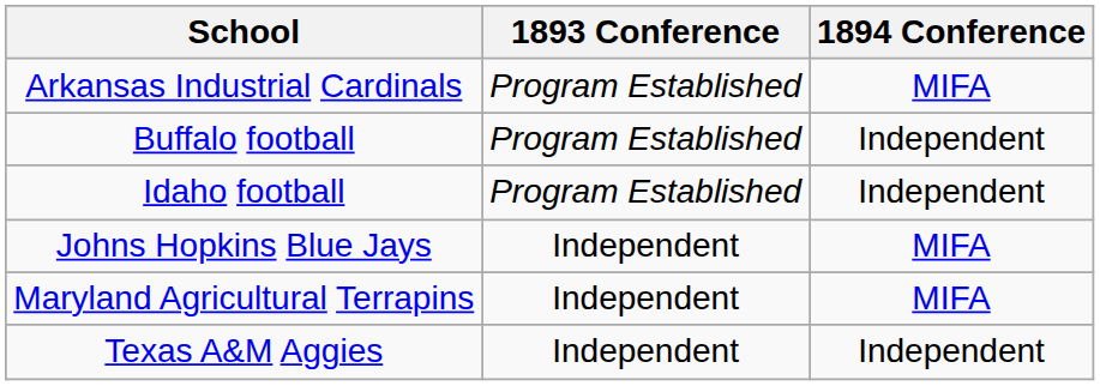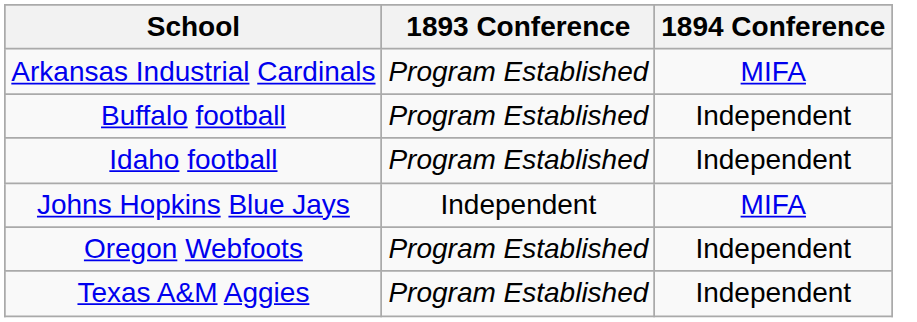- row: Maryland Agricultural Terrapins | Independent | MIFA
+ row: Oregon Webfoots | Program Established | Independent
Texas A&M Aggies | 1893 Conference: Independent -> Program Established
